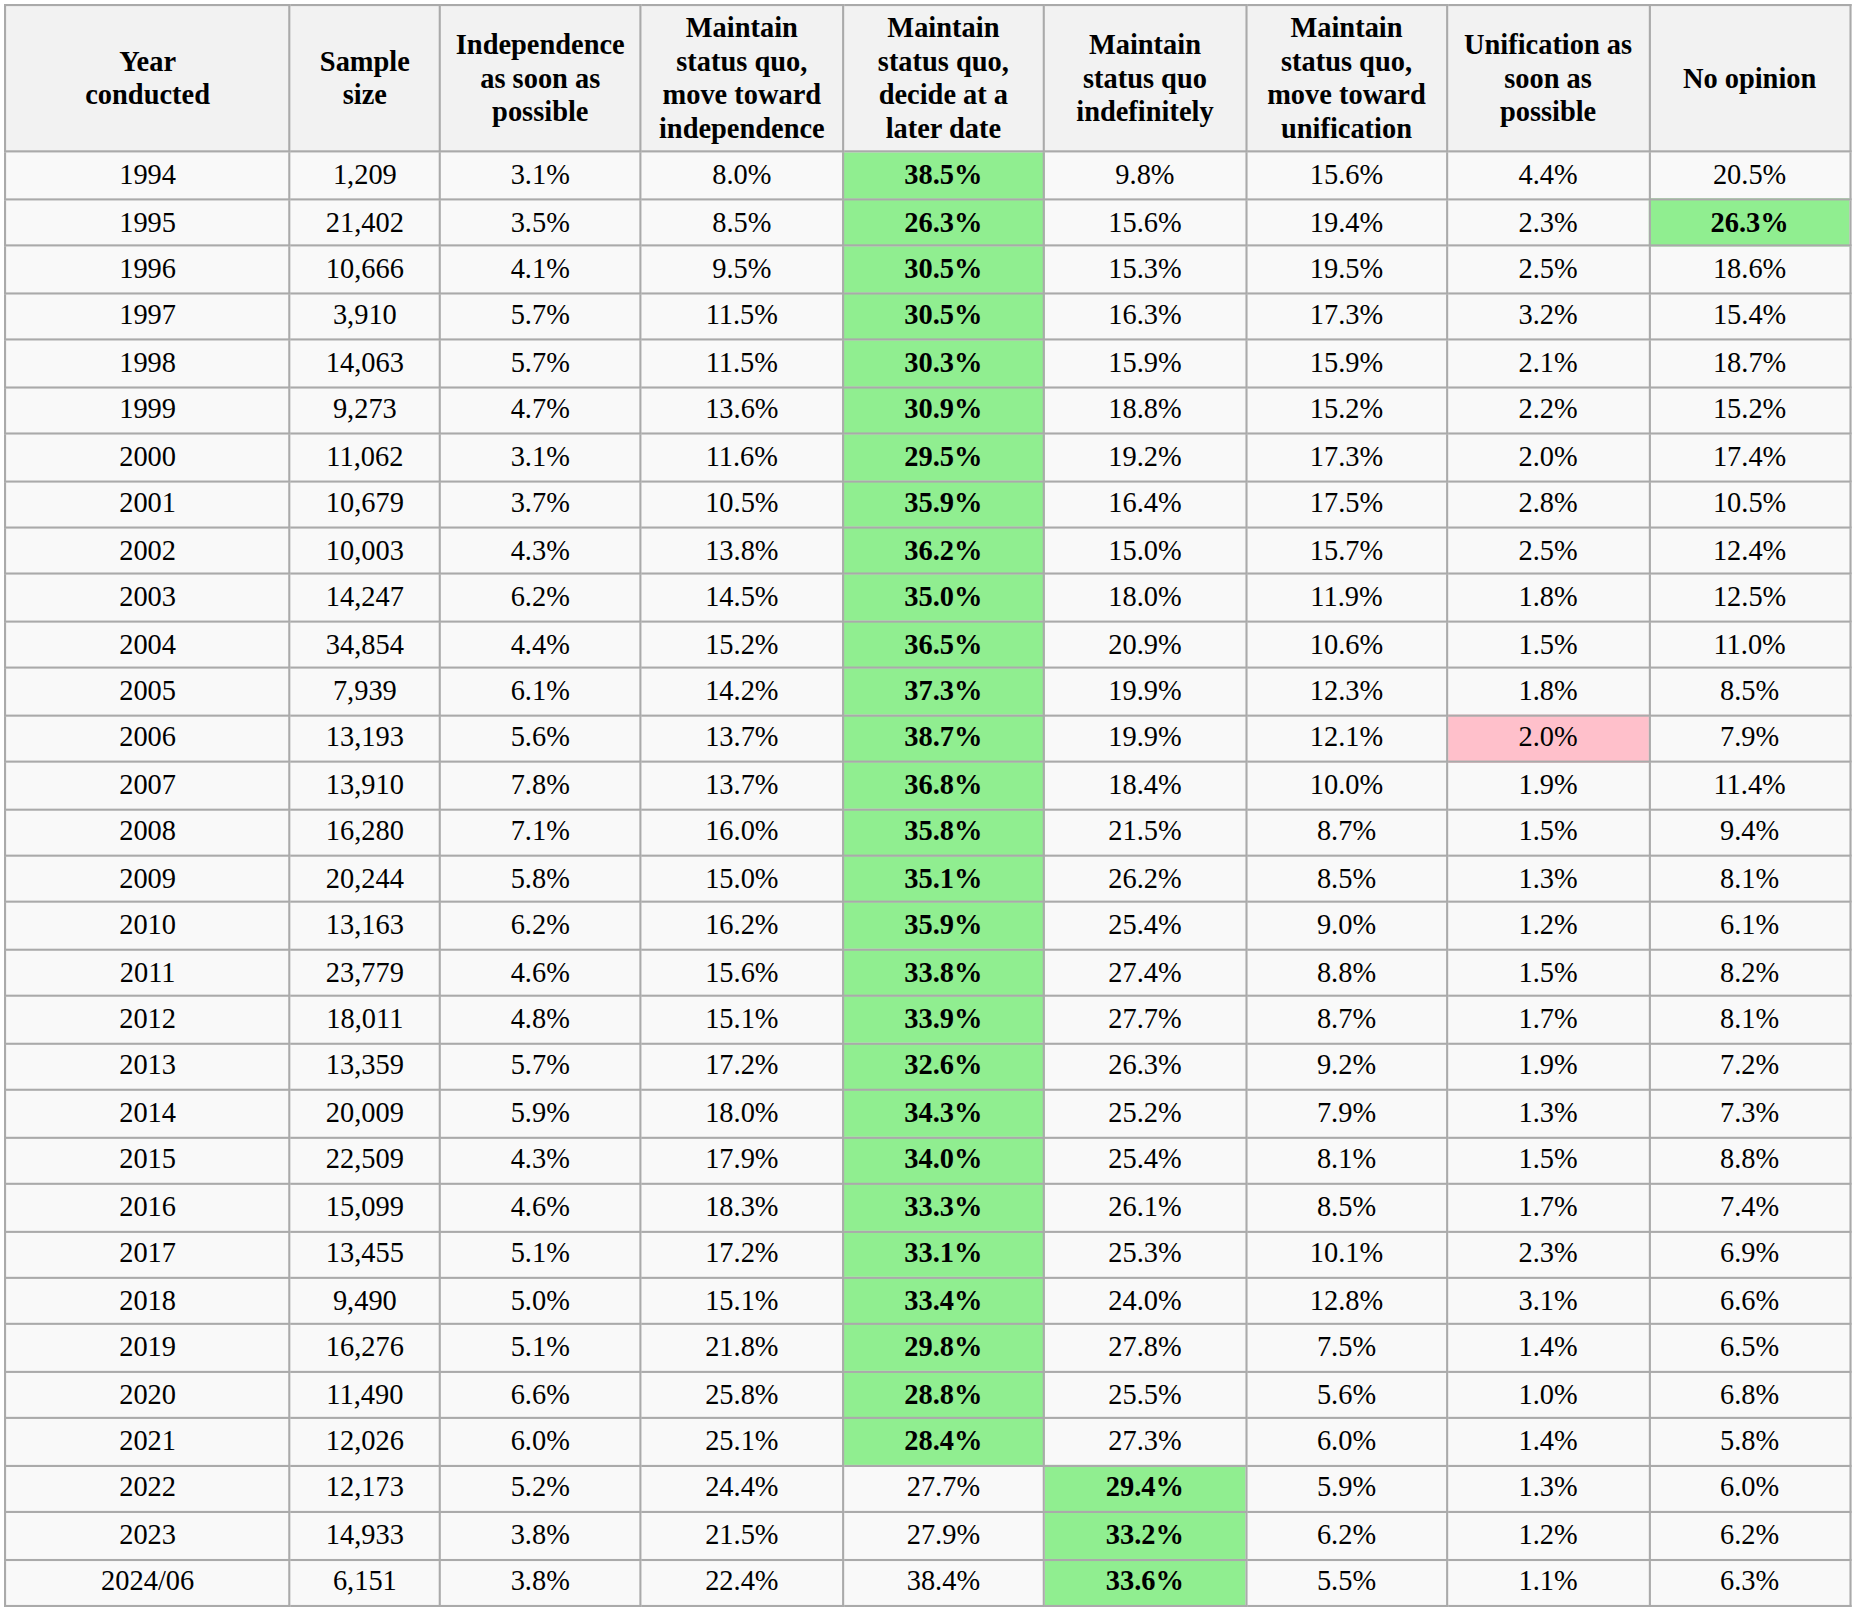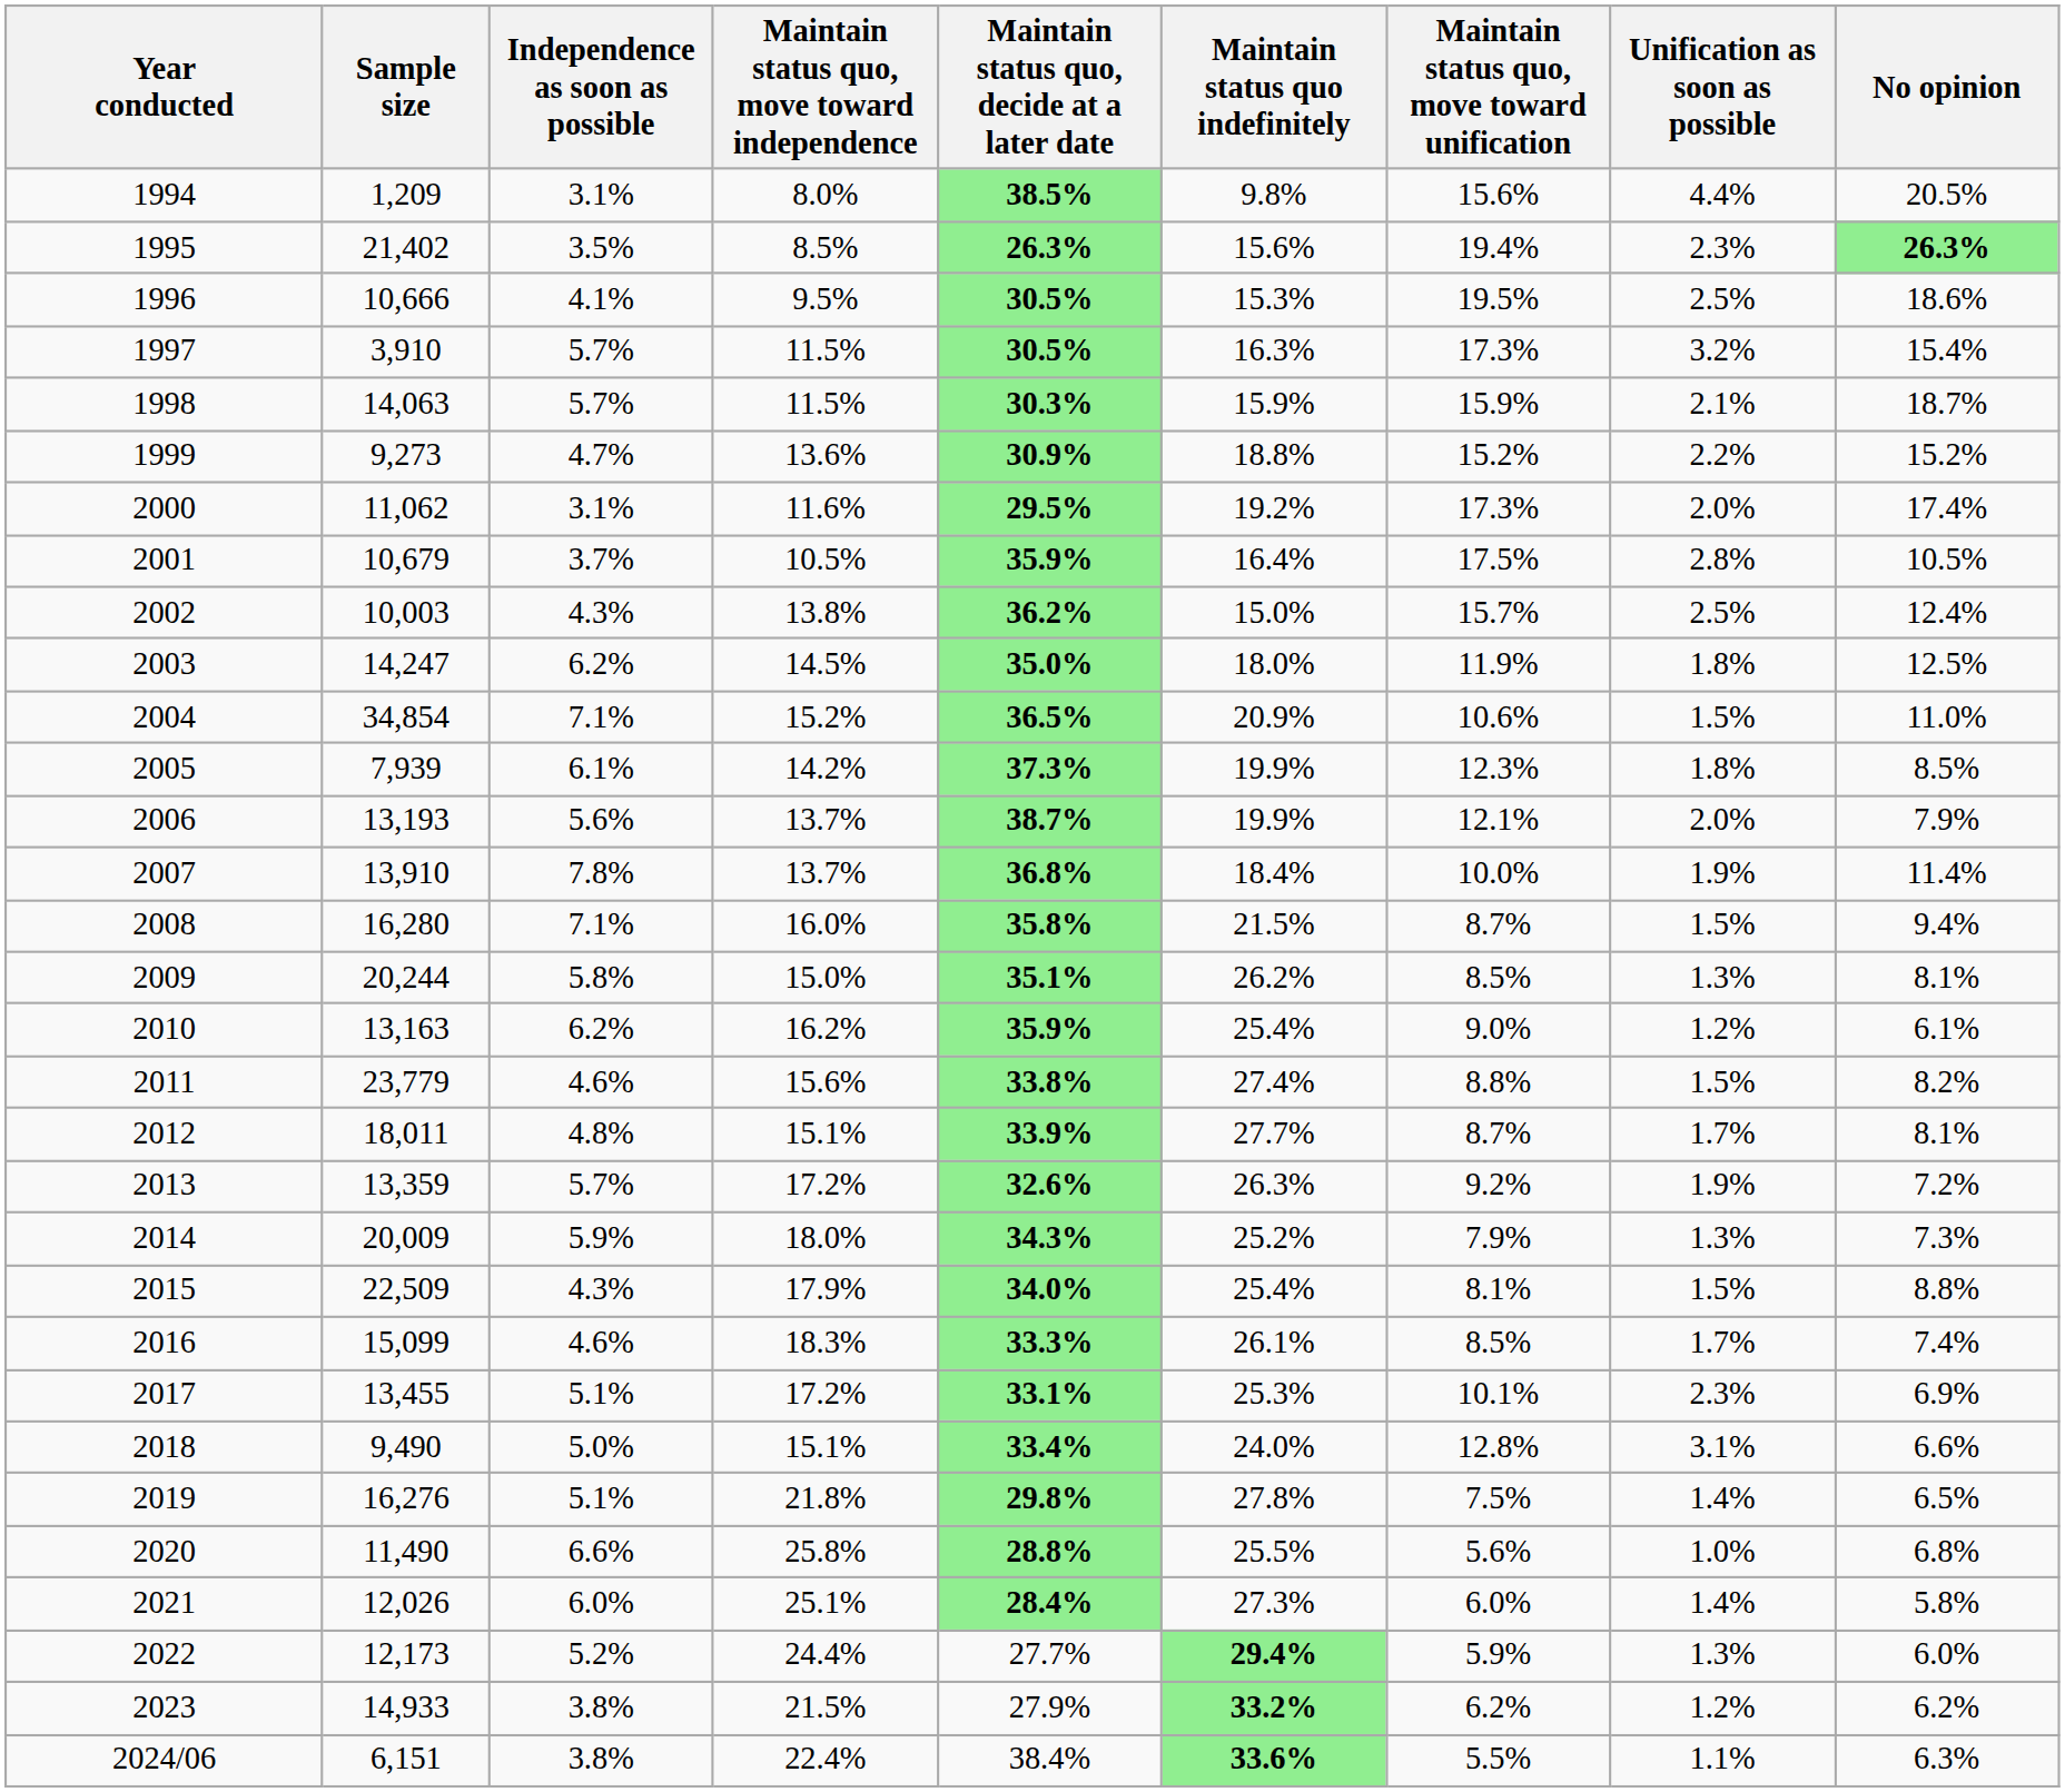2004 | Independence as soon as possible: 4.4% -> 7.1%
2006 | Unification as soon as possible: pink background -> no background
